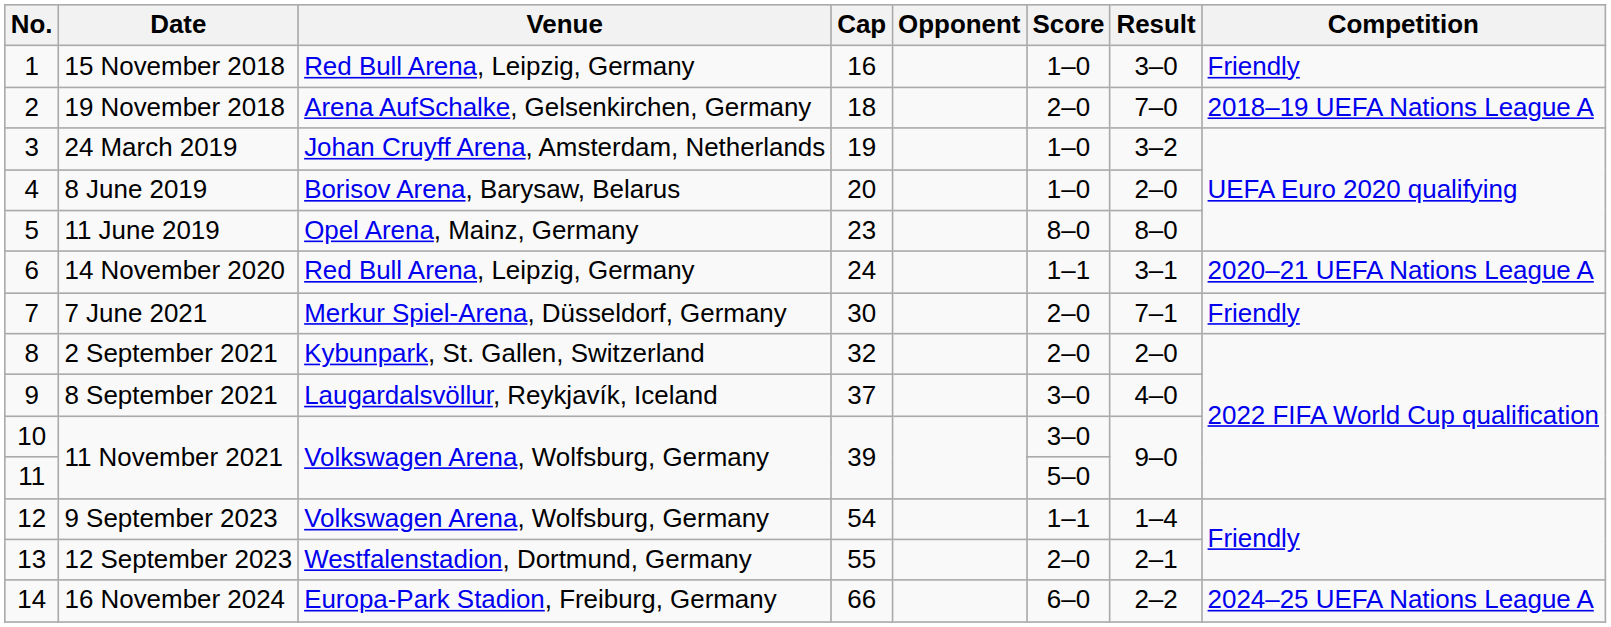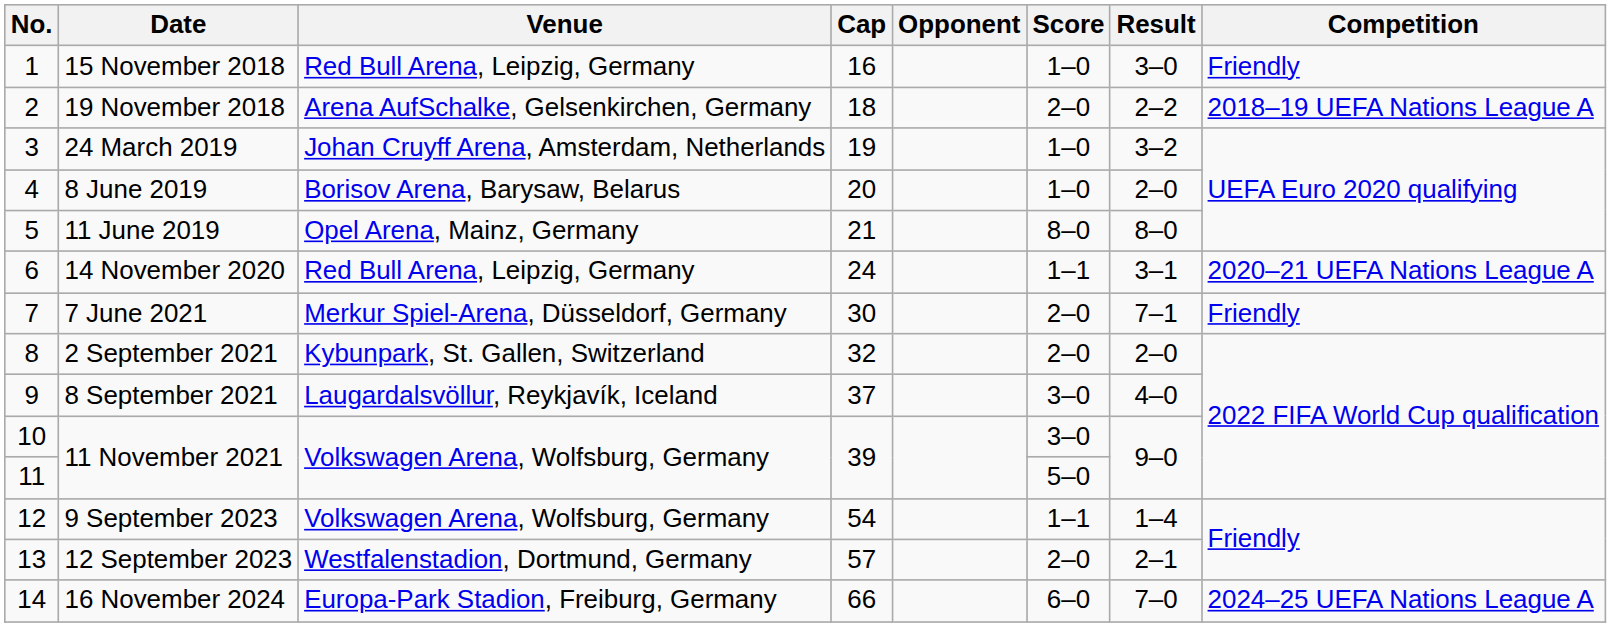19 November 2018 | Result: 7–0 -> 2–2
11 June 2019 | Cap: 23 -> 21
12 September 2023 | Cap: 55 -> 57
16 November 2024 | Result: 2–2 -> 7–0
